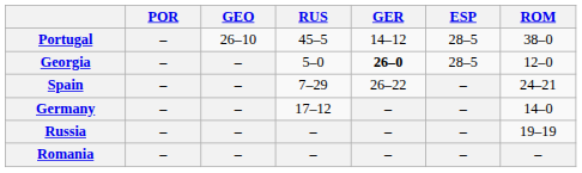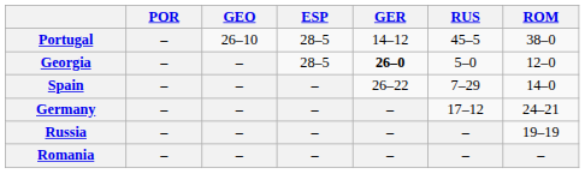columns swapped: ESP <-> RUS
Spain | ROM: 24–21 -> 14–0
Germany | ROM: 14–0 -> 24–21
